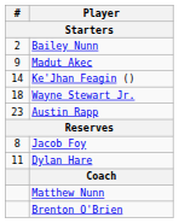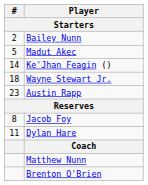Madut Akec | #: 9 -> 5
